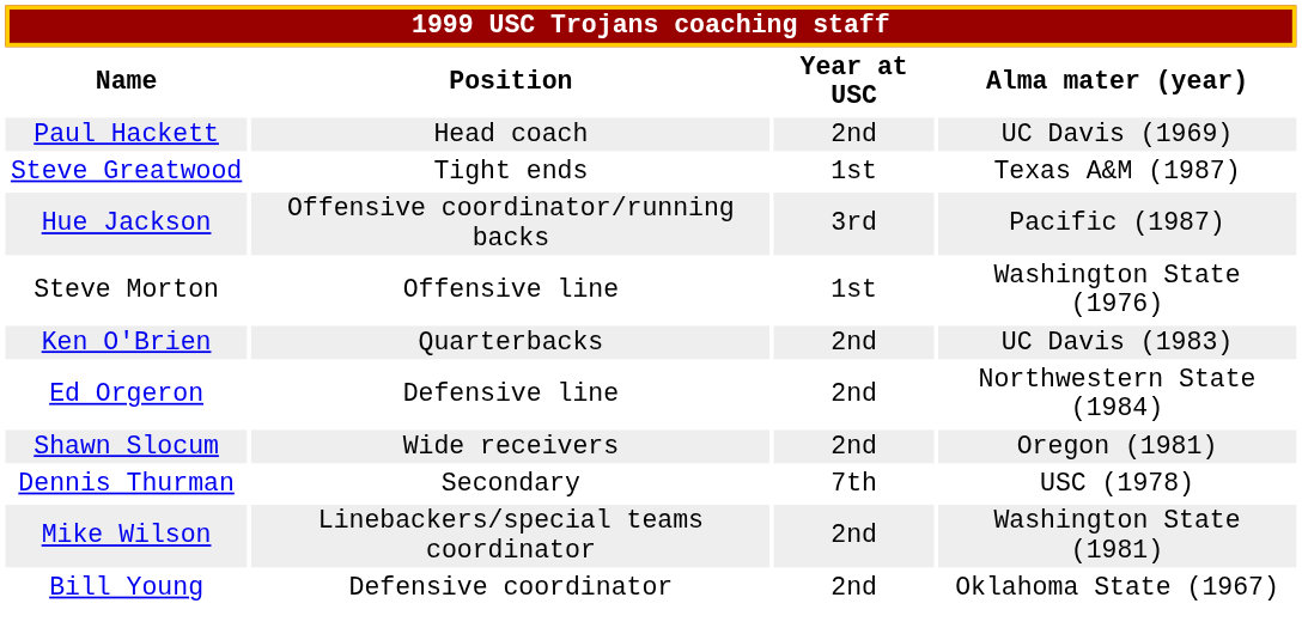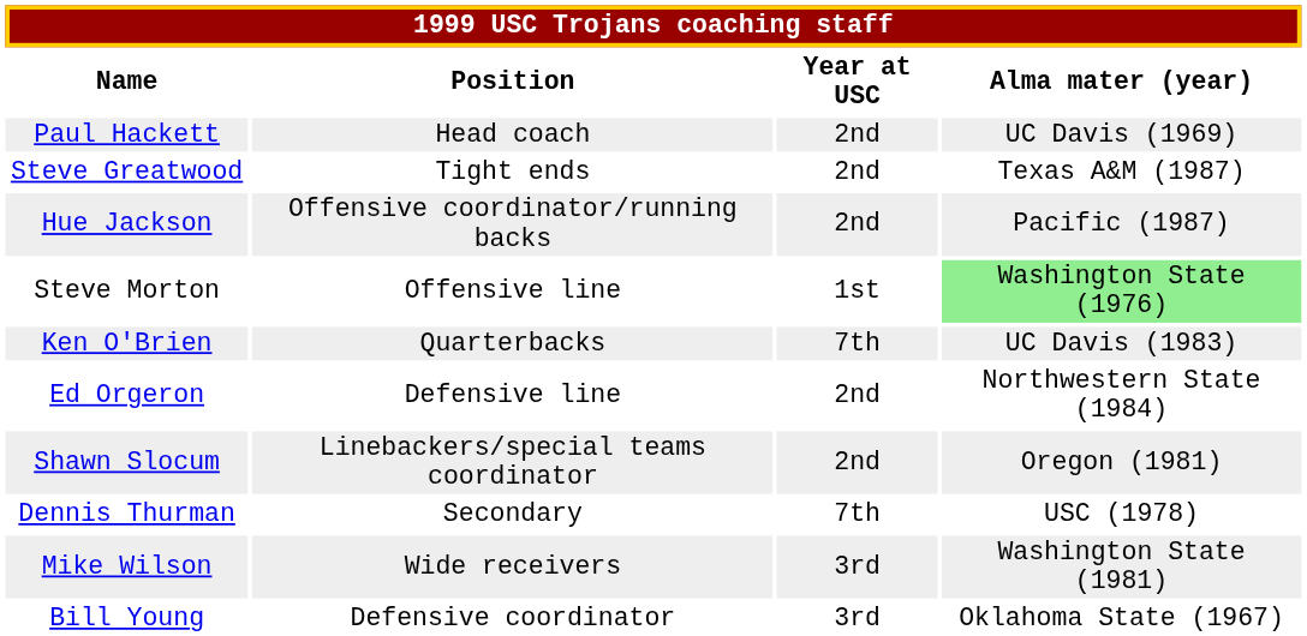Steve Greatwood | Year at USC: 1st -> 2nd
Hue Jackson | Year at USC: 3rd -> 2nd
Steve Morton | Alma mater (year): no background -> lightgreen background
Ken O'Brien | Year at USC: 2nd -> 7th
Shawn Slocum | Position: Wide receivers -> Linebackers/special teams coordinator
Mike Wilson | Position: Linebackers/special teams coordinator -> Wide receivers
Mike Wilson | Year at USC: 2nd -> 3rd
Bill Young | Year at USC: 2nd -> 3rd
